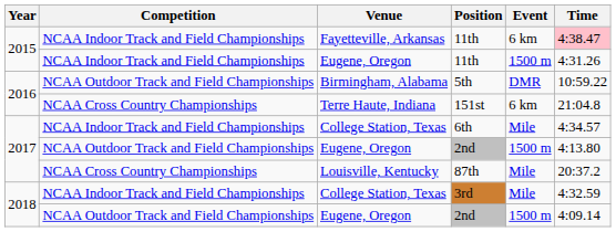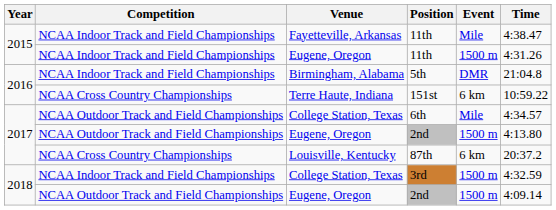Fayetteville, Arkansas / 11th | Event: 6 km -> Mile
Fayetteville, Arkansas / 11th | Time: pink background -> no background
5th | Competition: NCAA Outdoor Track and Field Championships -> NCAA Indoor Track and Field Championships
5th | Time: 10:59.22 -> 21:04.8
151st | Time: 21:04.8 -> 10:59.22
6th | Competition: NCAA Indoor Track and Field Championships -> NCAA Outdoor Track and Field Championships
87th | Event: Mile -> 6 km
3rd | Event: Mile -> 1500 m
